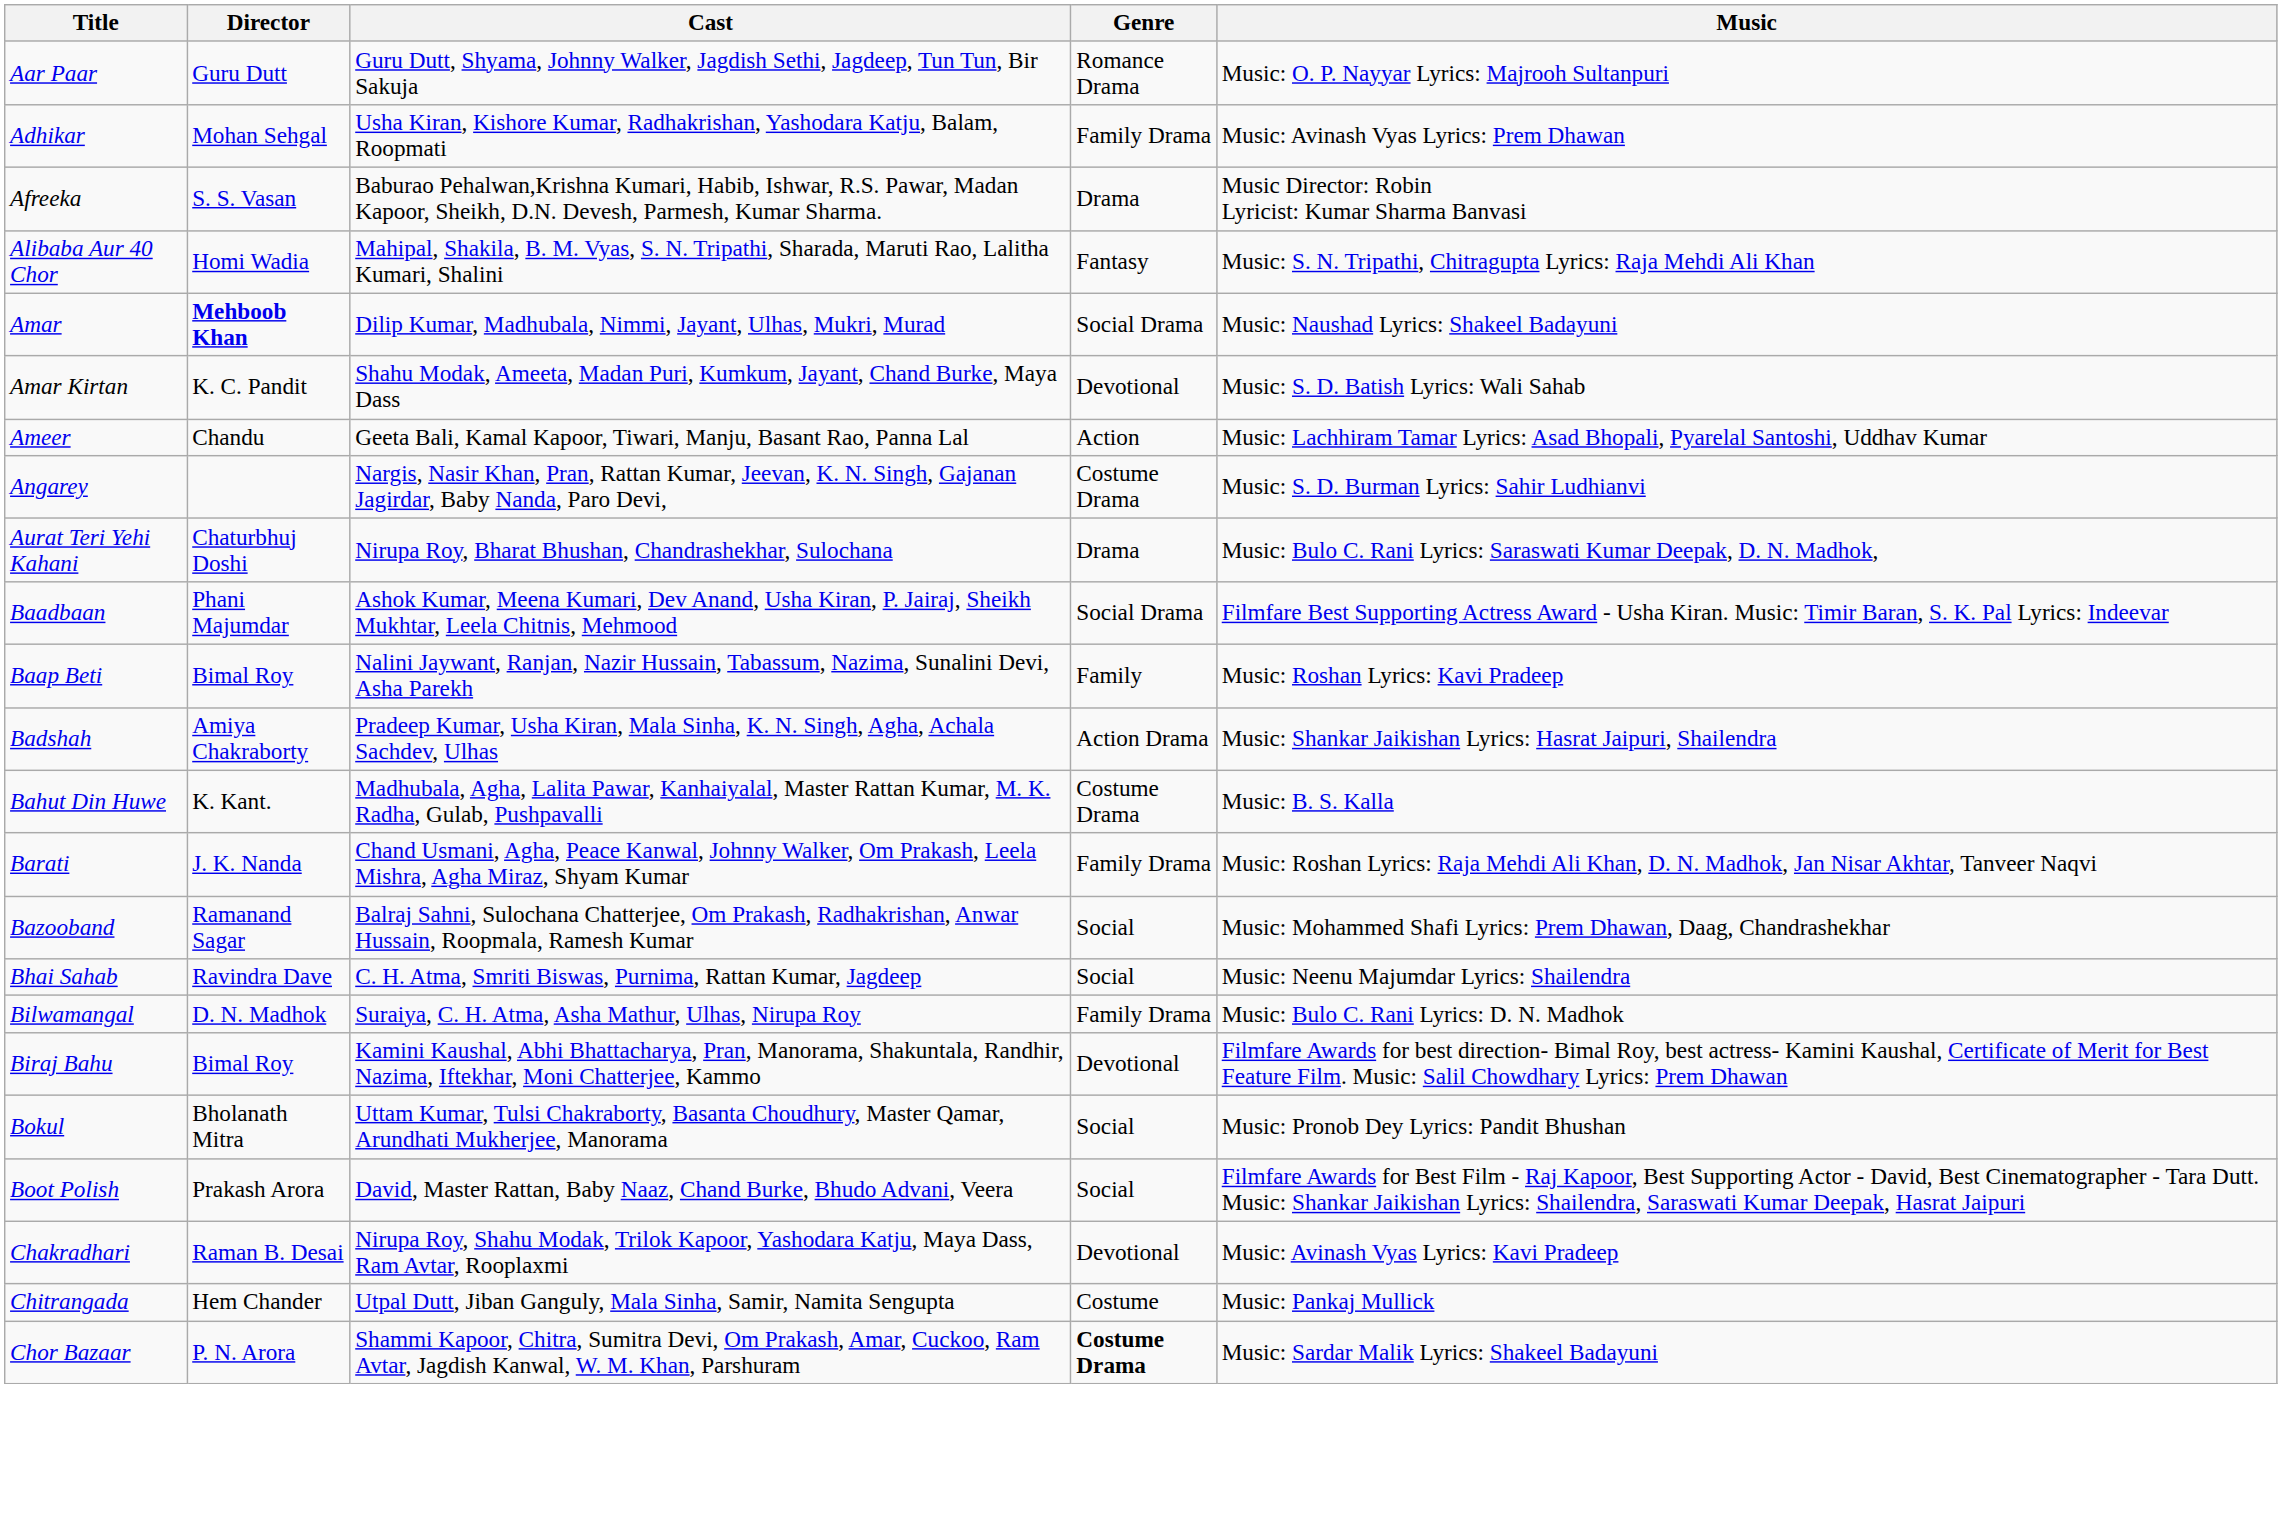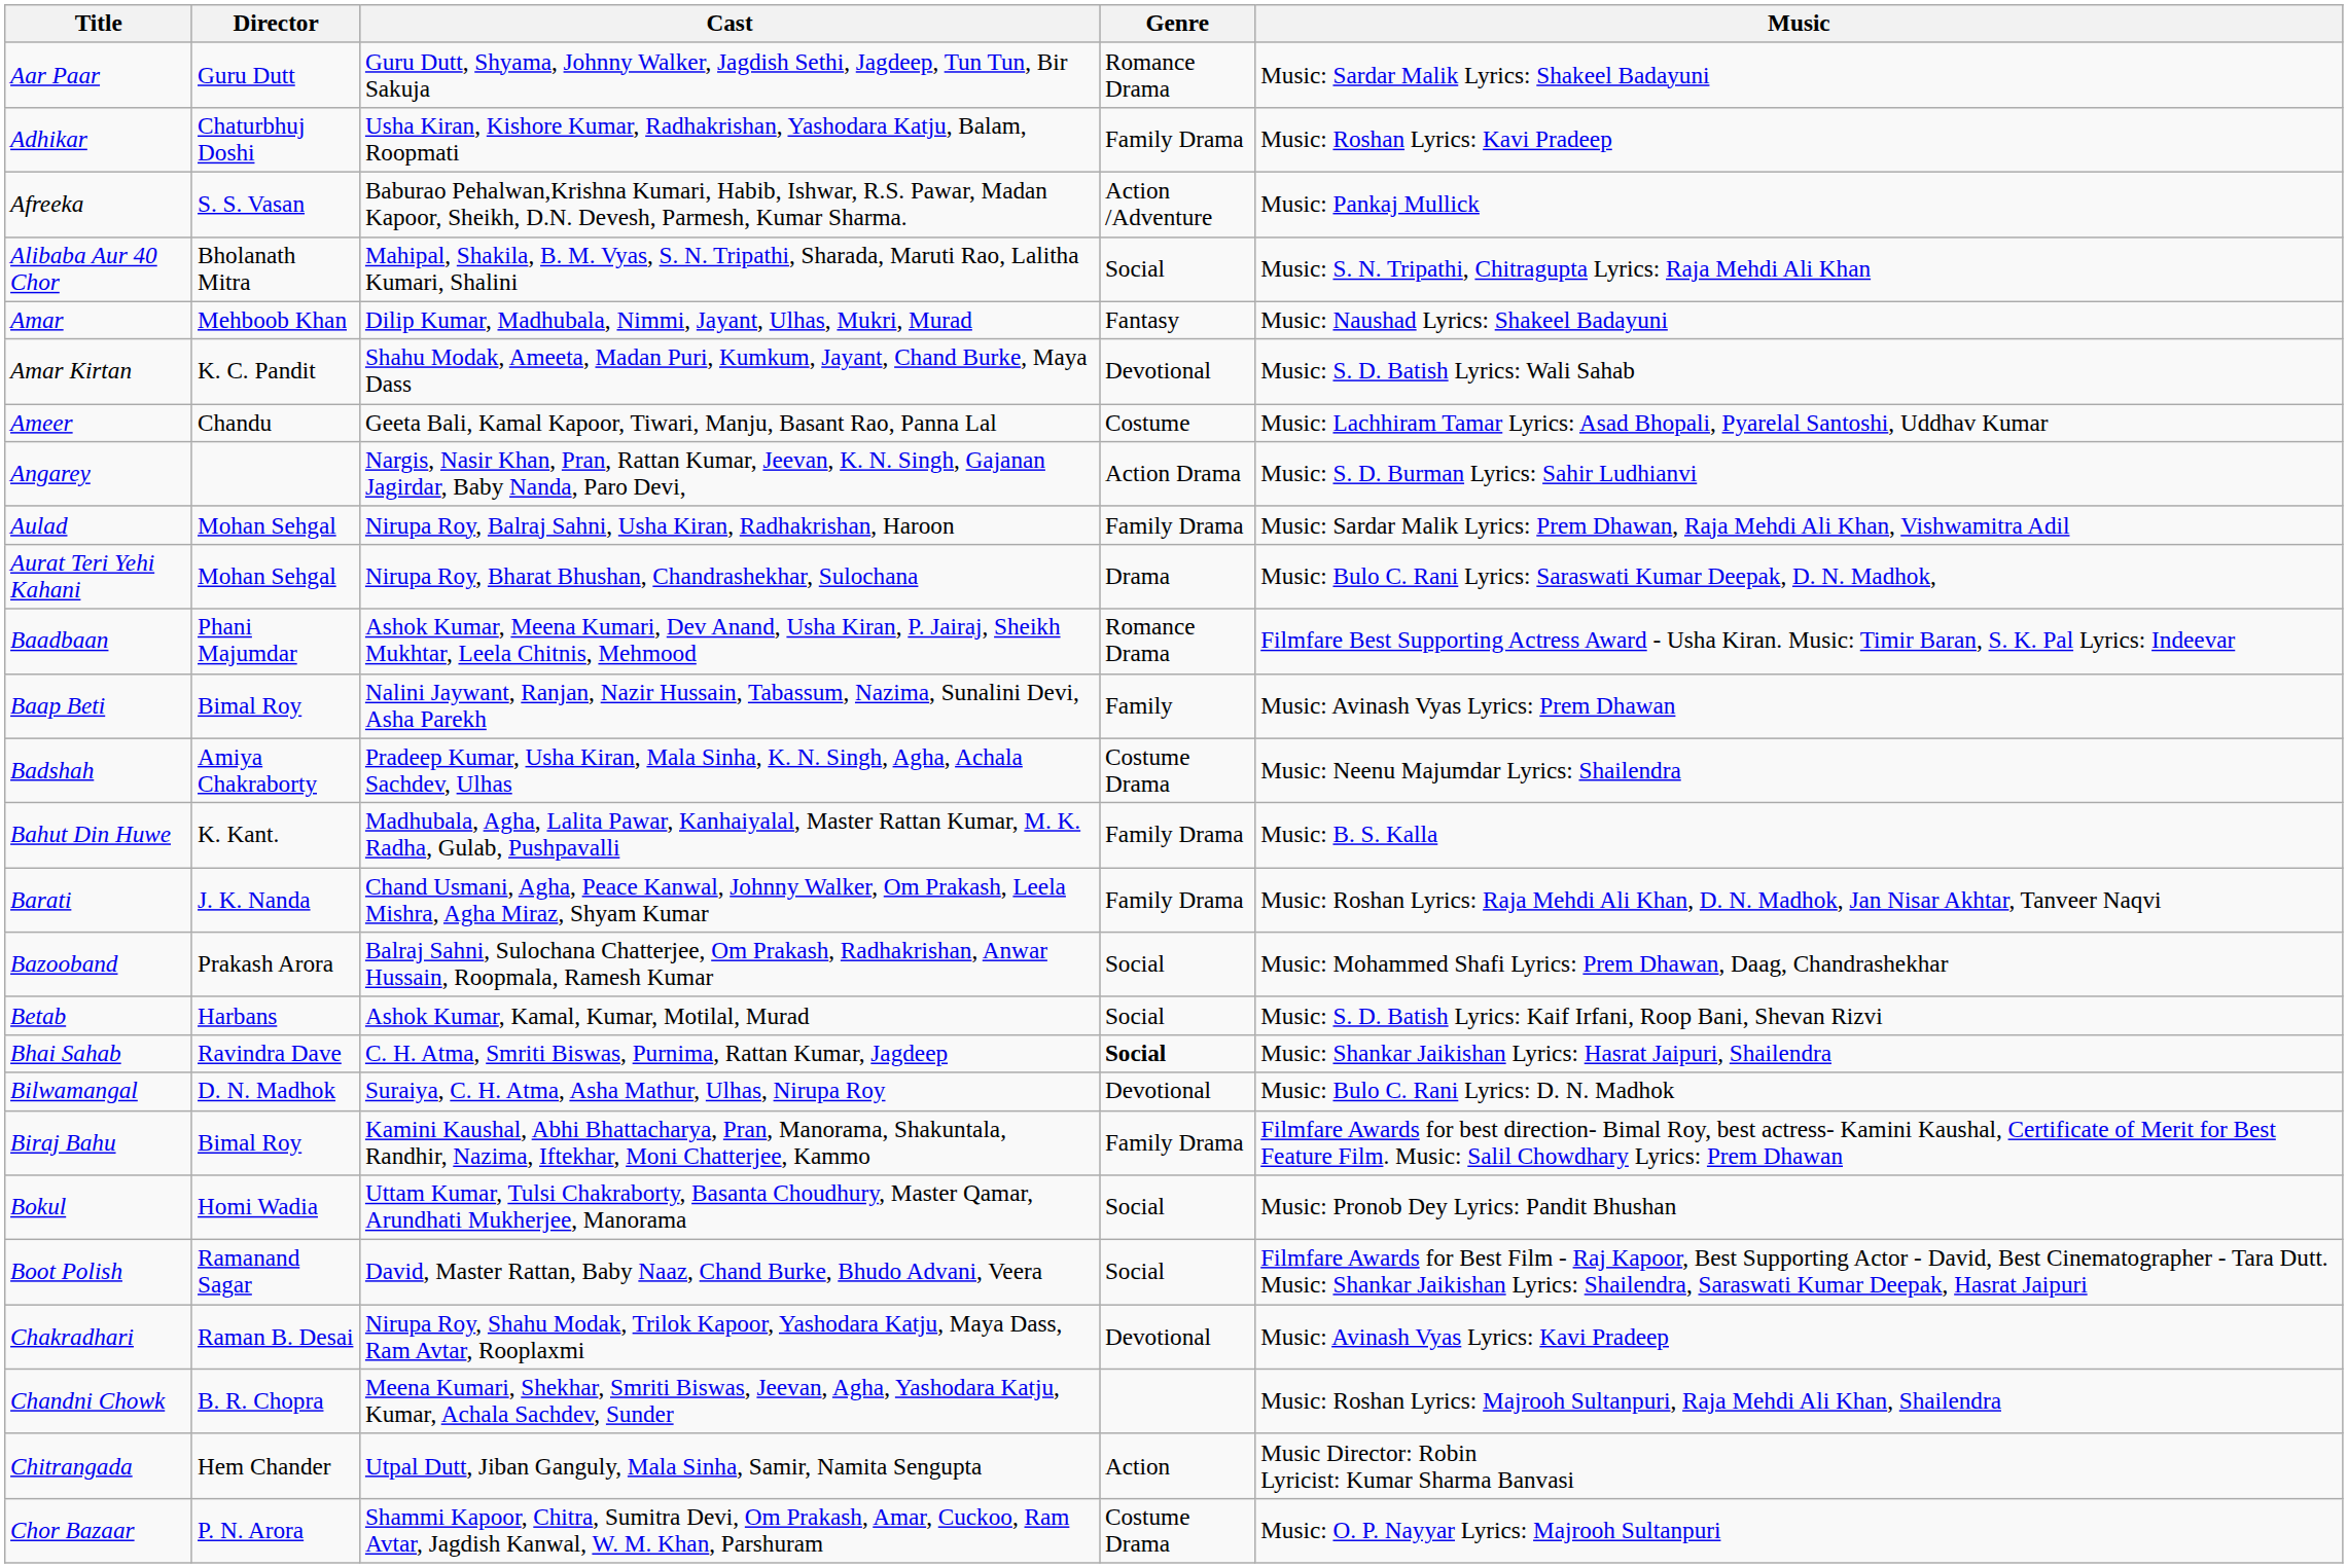Aar Paar | Music: Music: O. P. Nayyar Lyrics: Majrooh Sultanpuri -> Music: Sardar Malik Lyrics: Shakeel Badayuni
Adhikar | Director: Mohan Sehgal -> Chaturbhuj Doshi
Adhikar | Music: Music: Avinash Vyas Lyrics: Prem Dhawan -> Music: Roshan Lyrics: Kavi Pradeep
Afreeka | Genre: Drama -> Action /Adventure
Afreeka | Music: Music Director: Robin Lyricist: Kumar Sharma Banvasi -> Music: Pankaj Mullick
Alibaba Aur 40 Chor | Director: Homi Wadia -> Bholanath Mitra
Alibaba Aur 40 Chor | Genre: Fantasy -> Social
Amar | Director: bold -> normal
Amar | Genre: Social Drama -> Fantasy
Ameer | Genre: Action -> Costume
Angarey | Genre: Costume Drama -> Action Drama
+ row: Aulad | Mohan Sehgal | Nirupa Roy, Balraj Sahni, Usha Kiran, Radhakrishan, Haroon | Family Drama | Music: Sardar Malik Lyrics: Prem Dhawan, Raja Mehdi Ali Khan, Vishwamitra Adil
Aurat Teri Yehi Kahani | Director: Chaturbhuj Doshi -> Mohan Sehgal
Baadbaan | Genre: Social Drama -> Romance Drama
Baap Beti | Music: Music: Roshan Lyrics: Kavi Pradeep -> Music: Avinash Vyas Lyrics: Prem Dhawan
Badshah | Genre: Action Drama -> Costume Drama
Badshah | Music: Music: Shankar Jaikishan Lyrics: Hasrat Jaipuri, Shailendra -> Music: Neenu Majumdar Lyrics: Shailendra
Bahut Din Huwe | Genre: Costume Drama -> Family Drama
Bazooband | Director: Ramanand Sagar -> Prakash Arora
+ row: Betab | Harbans | Ashok Kumar, Kamal, Kumar, Motilal, Murad | Social | Music: S. D. Batish Lyrics: Kaif Irfani, Roop Bani, Shevan Rizvi
Bhai Sahab | Genre: normal -> bold
Bhai Sahab | Music: Music: Neenu Majumdar Lyrics: Shailendra -> Music: Shankar Jaikishan Lyrics: Hasrat Jaipuri, Shailendra
Bilwamangal | Genre: Family Drama -> Devotional
Biraj Bahu | Genre: Devotional -> Family Drama
Bokul | Director: Bholanath Mitra -> Homi Wadia
Boot Polish | Director: Prakash Arora -> Ramanand Sagar
+ row: Chandni Chowk | B. R. Chopra | Meena Kumari, Shekhar, Smriti Biswas, Jeevan, Agha, Yashodara Katju, Kumar, Achala Sachdev, Sunder | Music: Roshan Lyrics: Majrooh Sultanpuri, Raja Mehdi Ali Khan, Shailendra
Chitrangada | Genre: Costume -> Action
Chitrangada | Music: Music: Pankaj Mullick -> Music Director: Robin Lyricist: Kumar Sharma Banvasi
Chor Bazaar | Genre: bold -> normal
Chor Bazaar | Music: Music: Sardar Malik Lyrics: Shakeel Badayuni -> Music: O. P. Nayyar Lyrics: Majrooh Sultanpuri
